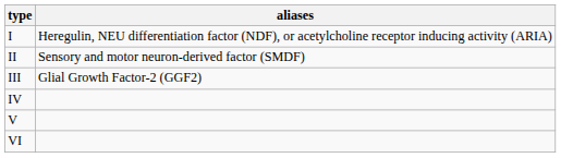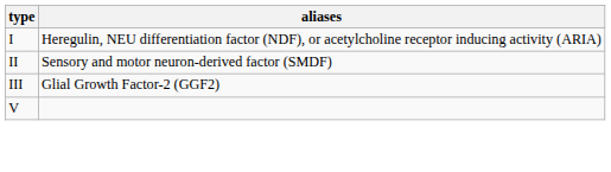- row: IV
- row: VI
